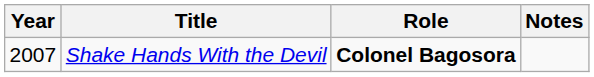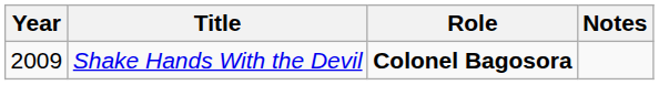Shake Hands With the Devil | Year: 2007 -> 2009
